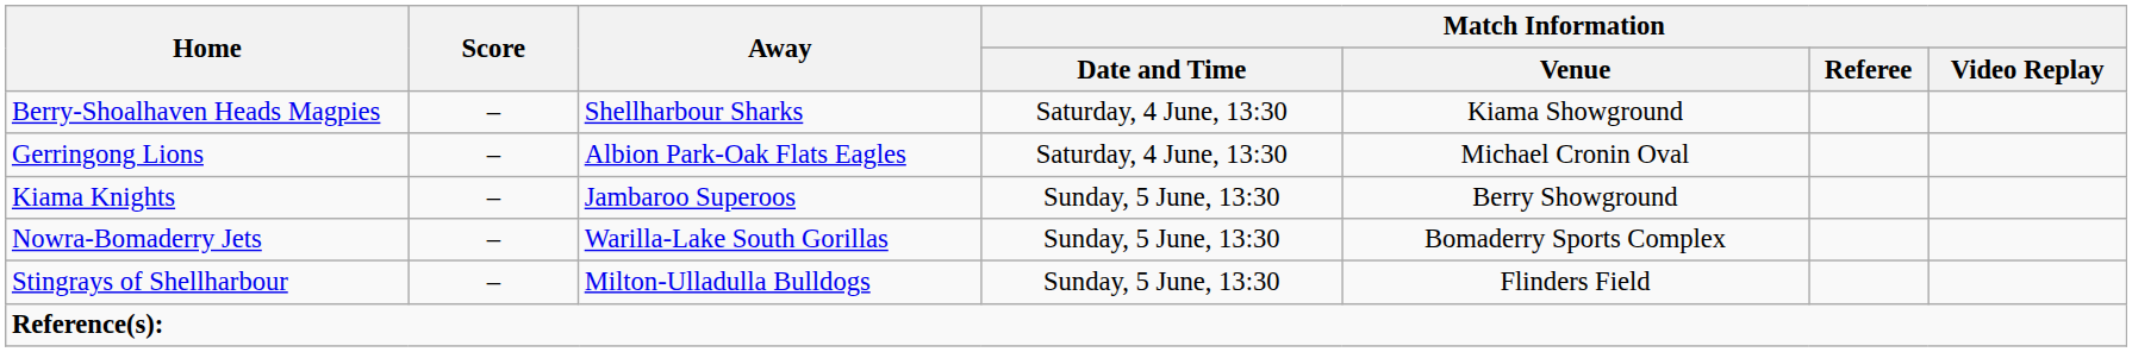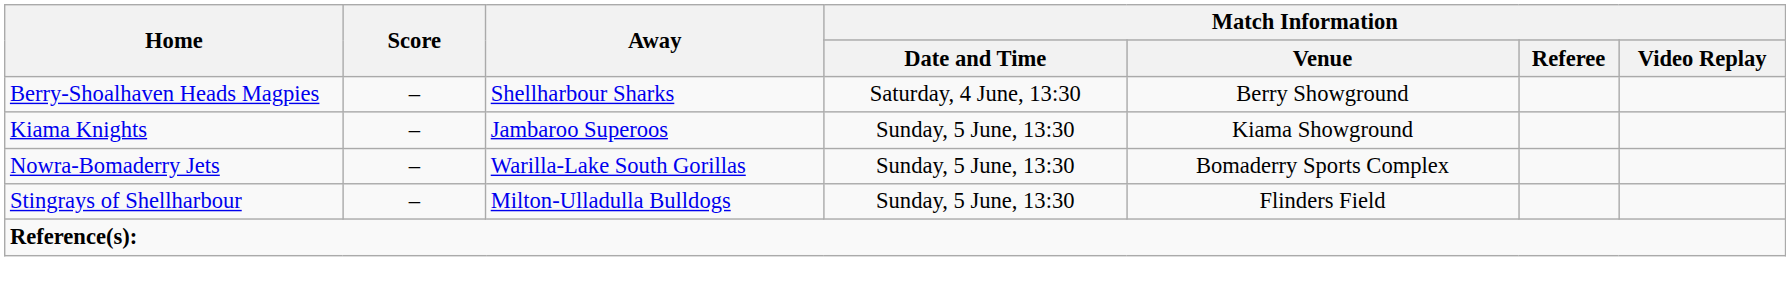Berry-Shoalhaven Heads Magpies | Match Information / Venue: Kiama Showground -> Berry Showground
- row: Gerringong Lions | – | Albion Park-Oak Flats Eagles | Saturday, 4 June, 13:30 | Michael Cronin Oval
Kiama Knights | Match Information / Venue: Berry Showground -> Kiama Showground
